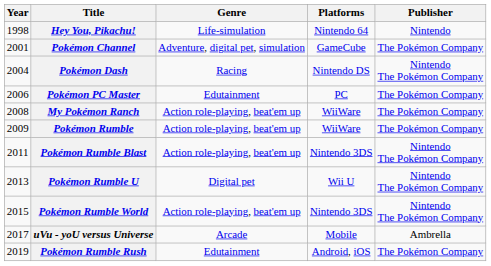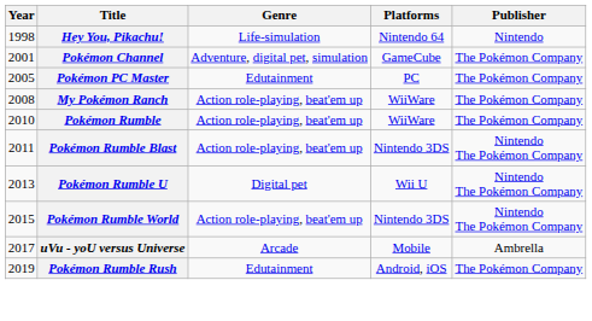- row: 2004 | Pokémon Dash | Racing | Nintendo DS | Nintendo The Pokémon Company
Pokémon PC Master | Year: 2006 -> 2005
Pokémon Rumble | Year: 2009 -> 2010
